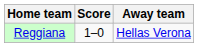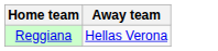- column: Score | 1–0
